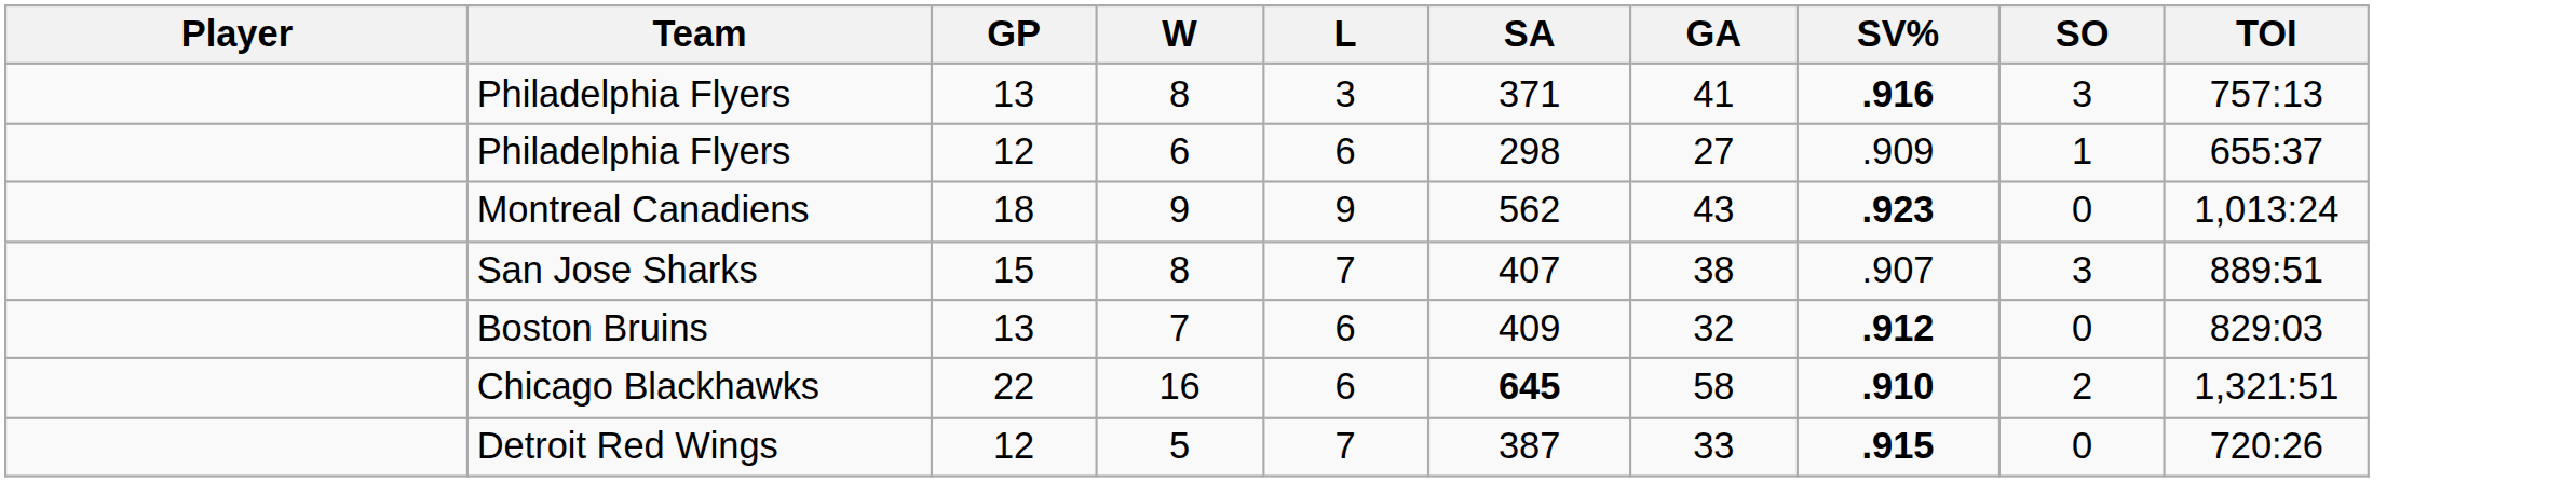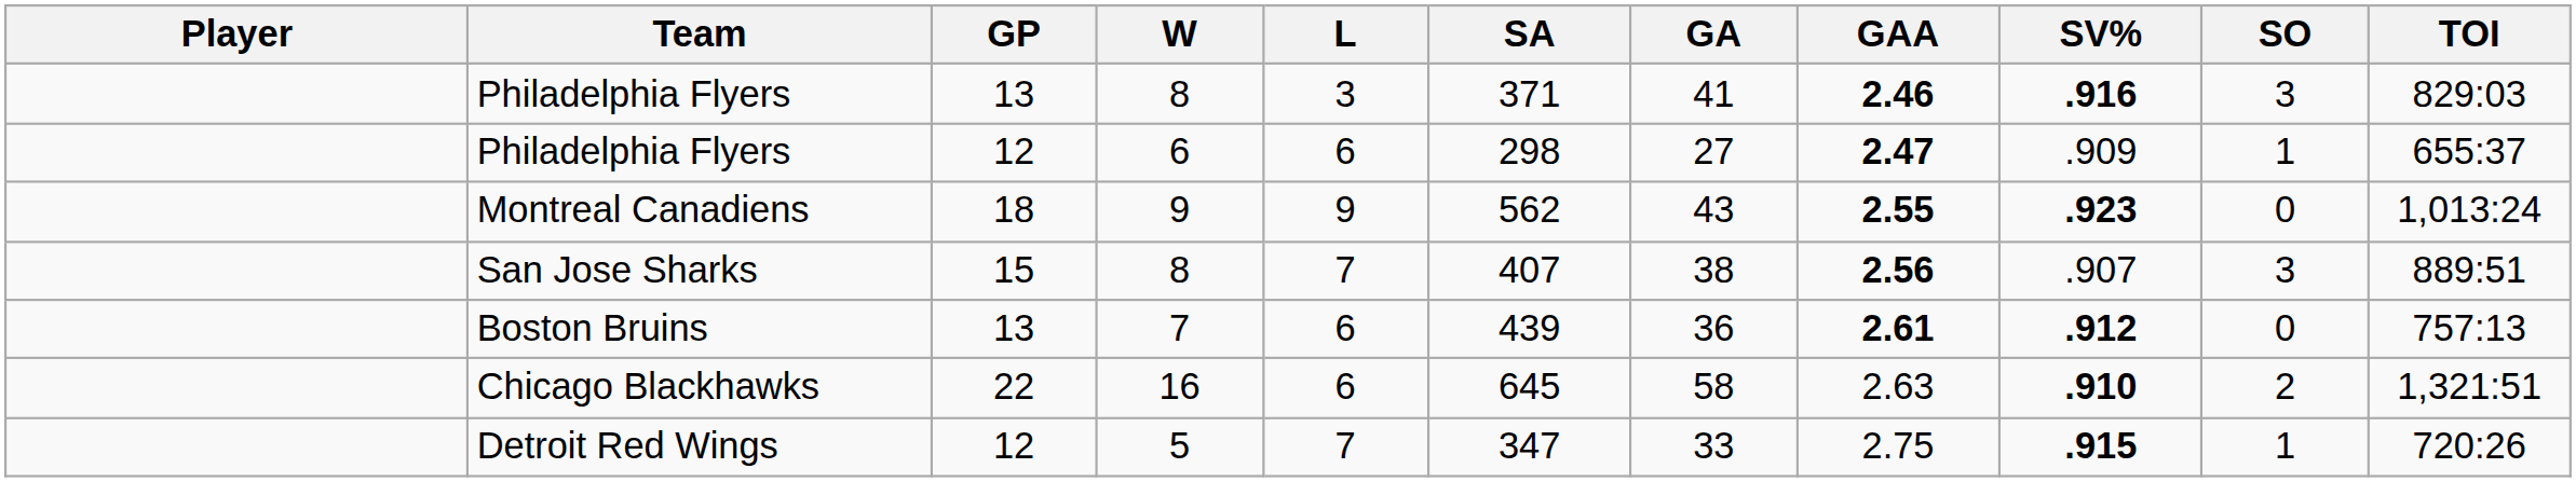+ column: GAA | 2.46 | 2.47 | 2.55 | 2.56 | 2.61 | 2.63 | 2.75
Philadelphia Flyers / 8 | TOI: 757:13 -> 829:03
Boston Bruins | SA: 409 -> 439
Boston Bruins | GA: 32 -> 36
Boston Bruins | TOI: 829:03 -> 757:13
Chicago Blackhawks | SA: bold -> normal
Detroit Red Wings | SA: 387 -> 347
Detroit Red Wings | SO: 0 -> 1
